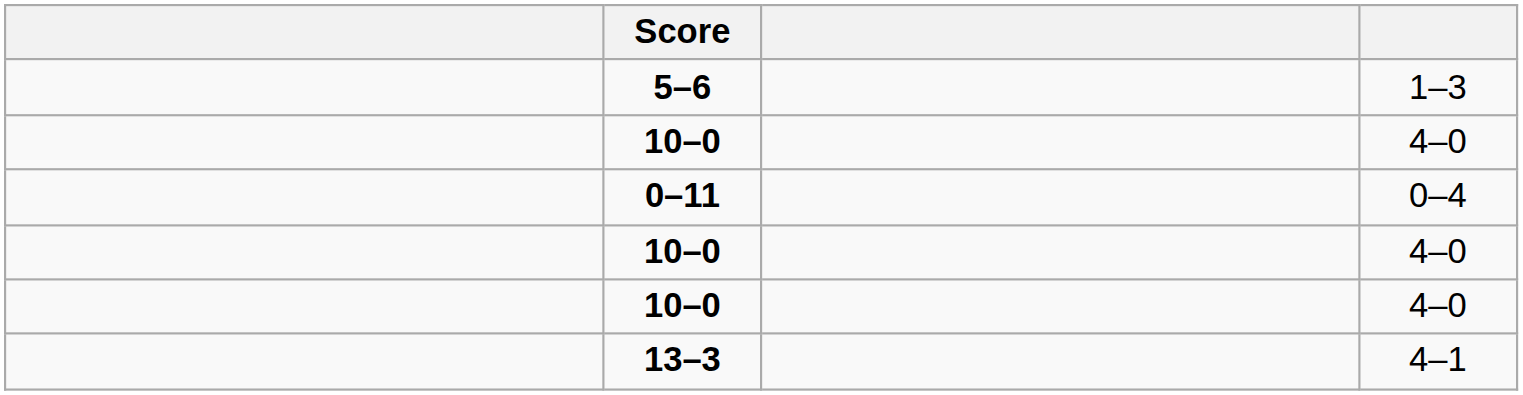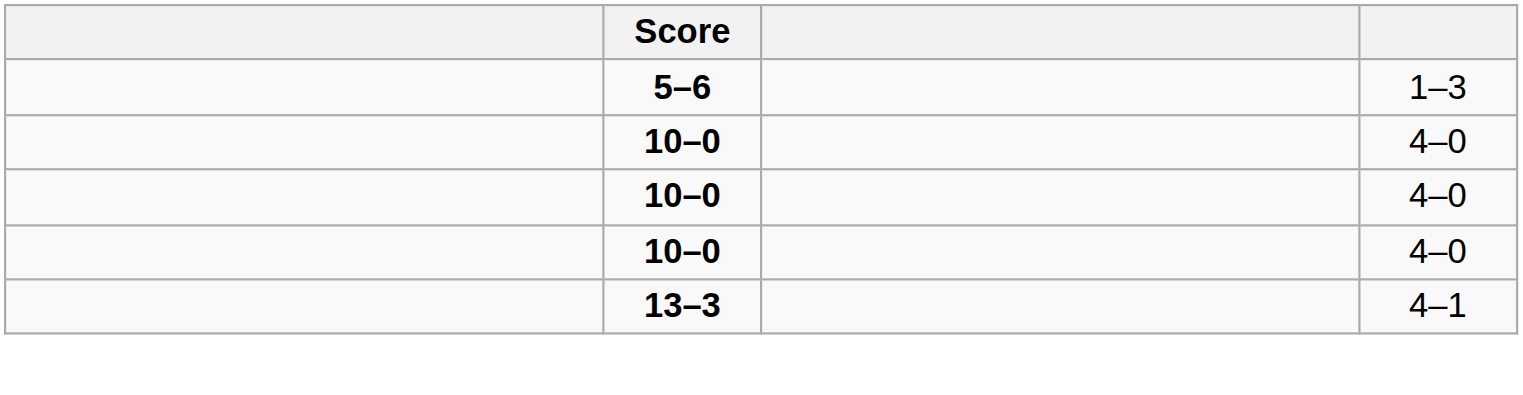- row: 0–11 | 0–4
